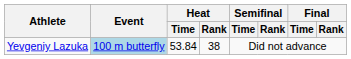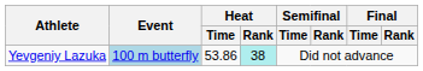Yevgeniy Lazuka | Heat / Time: 53.84 -> 53.86
Yevgeniy Lazuka | Heat / Rank: no background -> paleturquoise background
